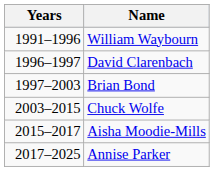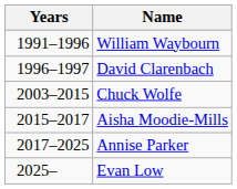- row: 1997–2003 | Brian Bond
+ row: 2025– | Evan Low
